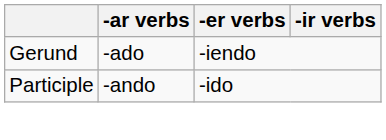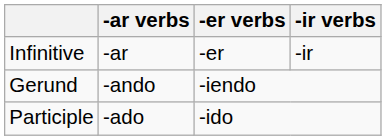+ row: Infinitive | -ar | -er | -ir
Gerund | -ar verbs: -ado -> -ando
Participle | -ar verbs: -ando -> -ado
